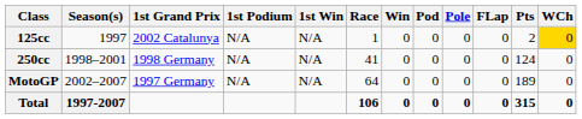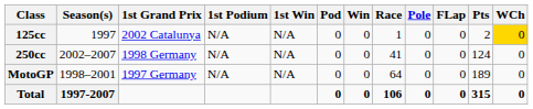columns swapped: Race <-> Pod
250cc | Season(s): 1998–2001 -> 2002–2007
MotoGP | Season(s): 2002–2007 -> 1998–2001
